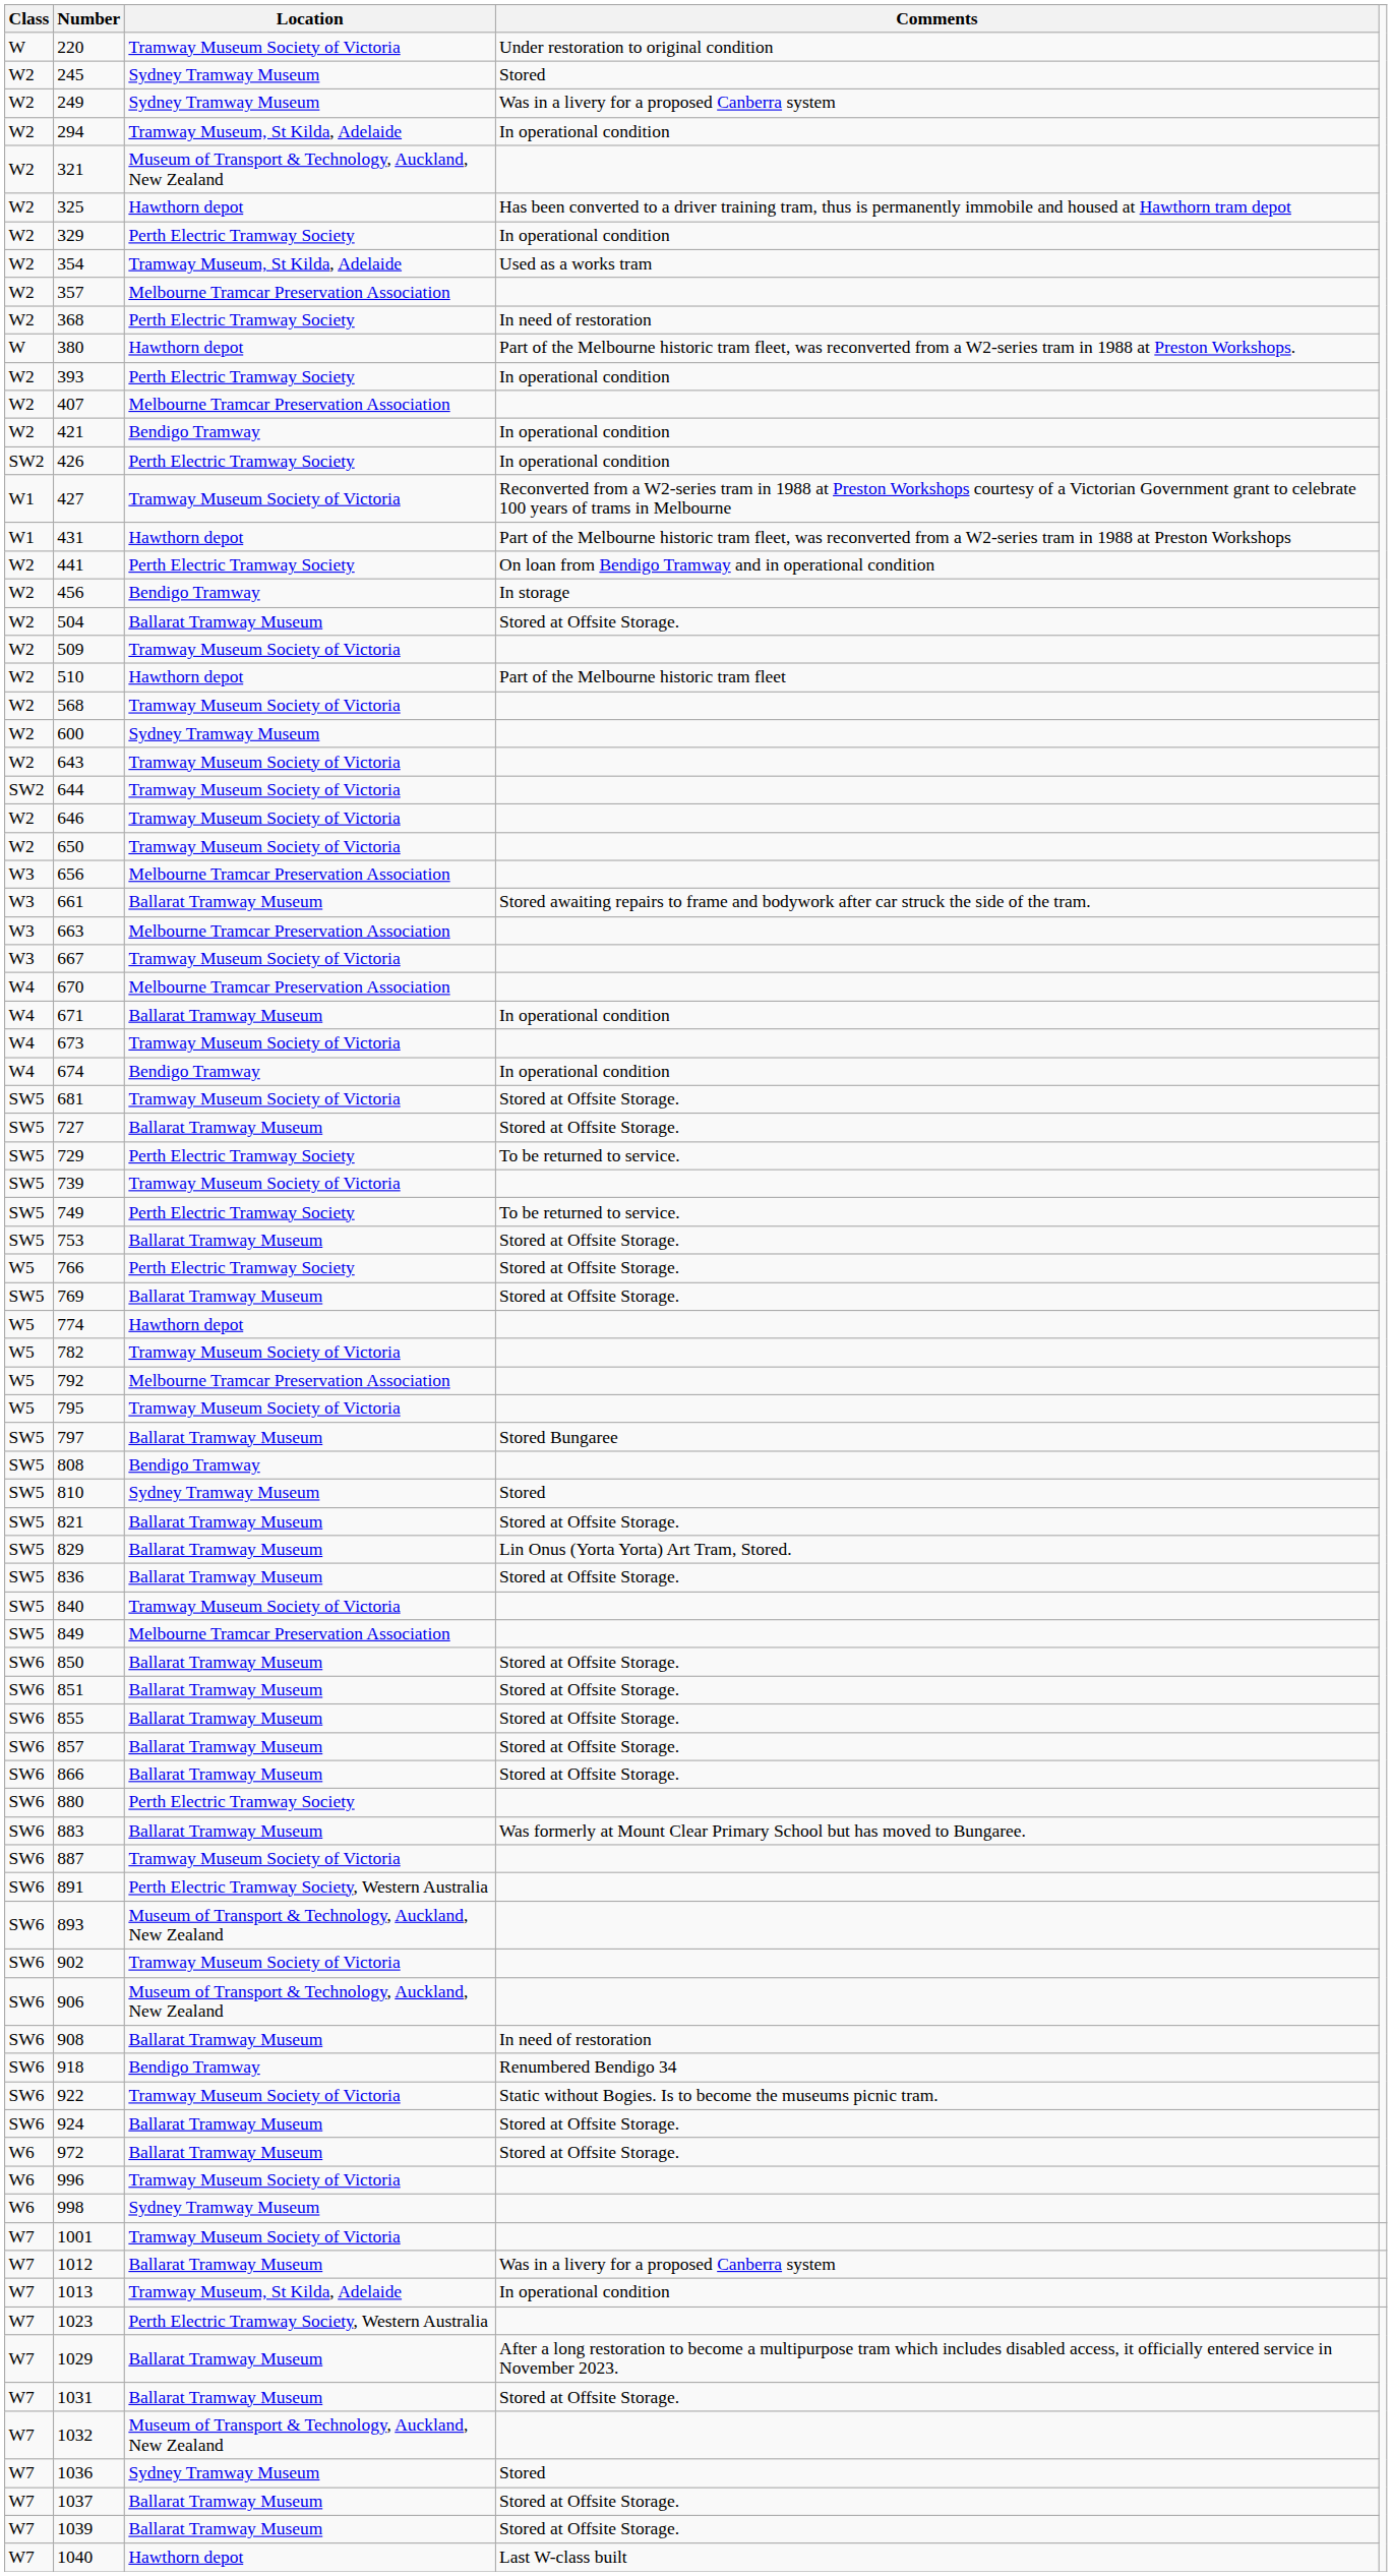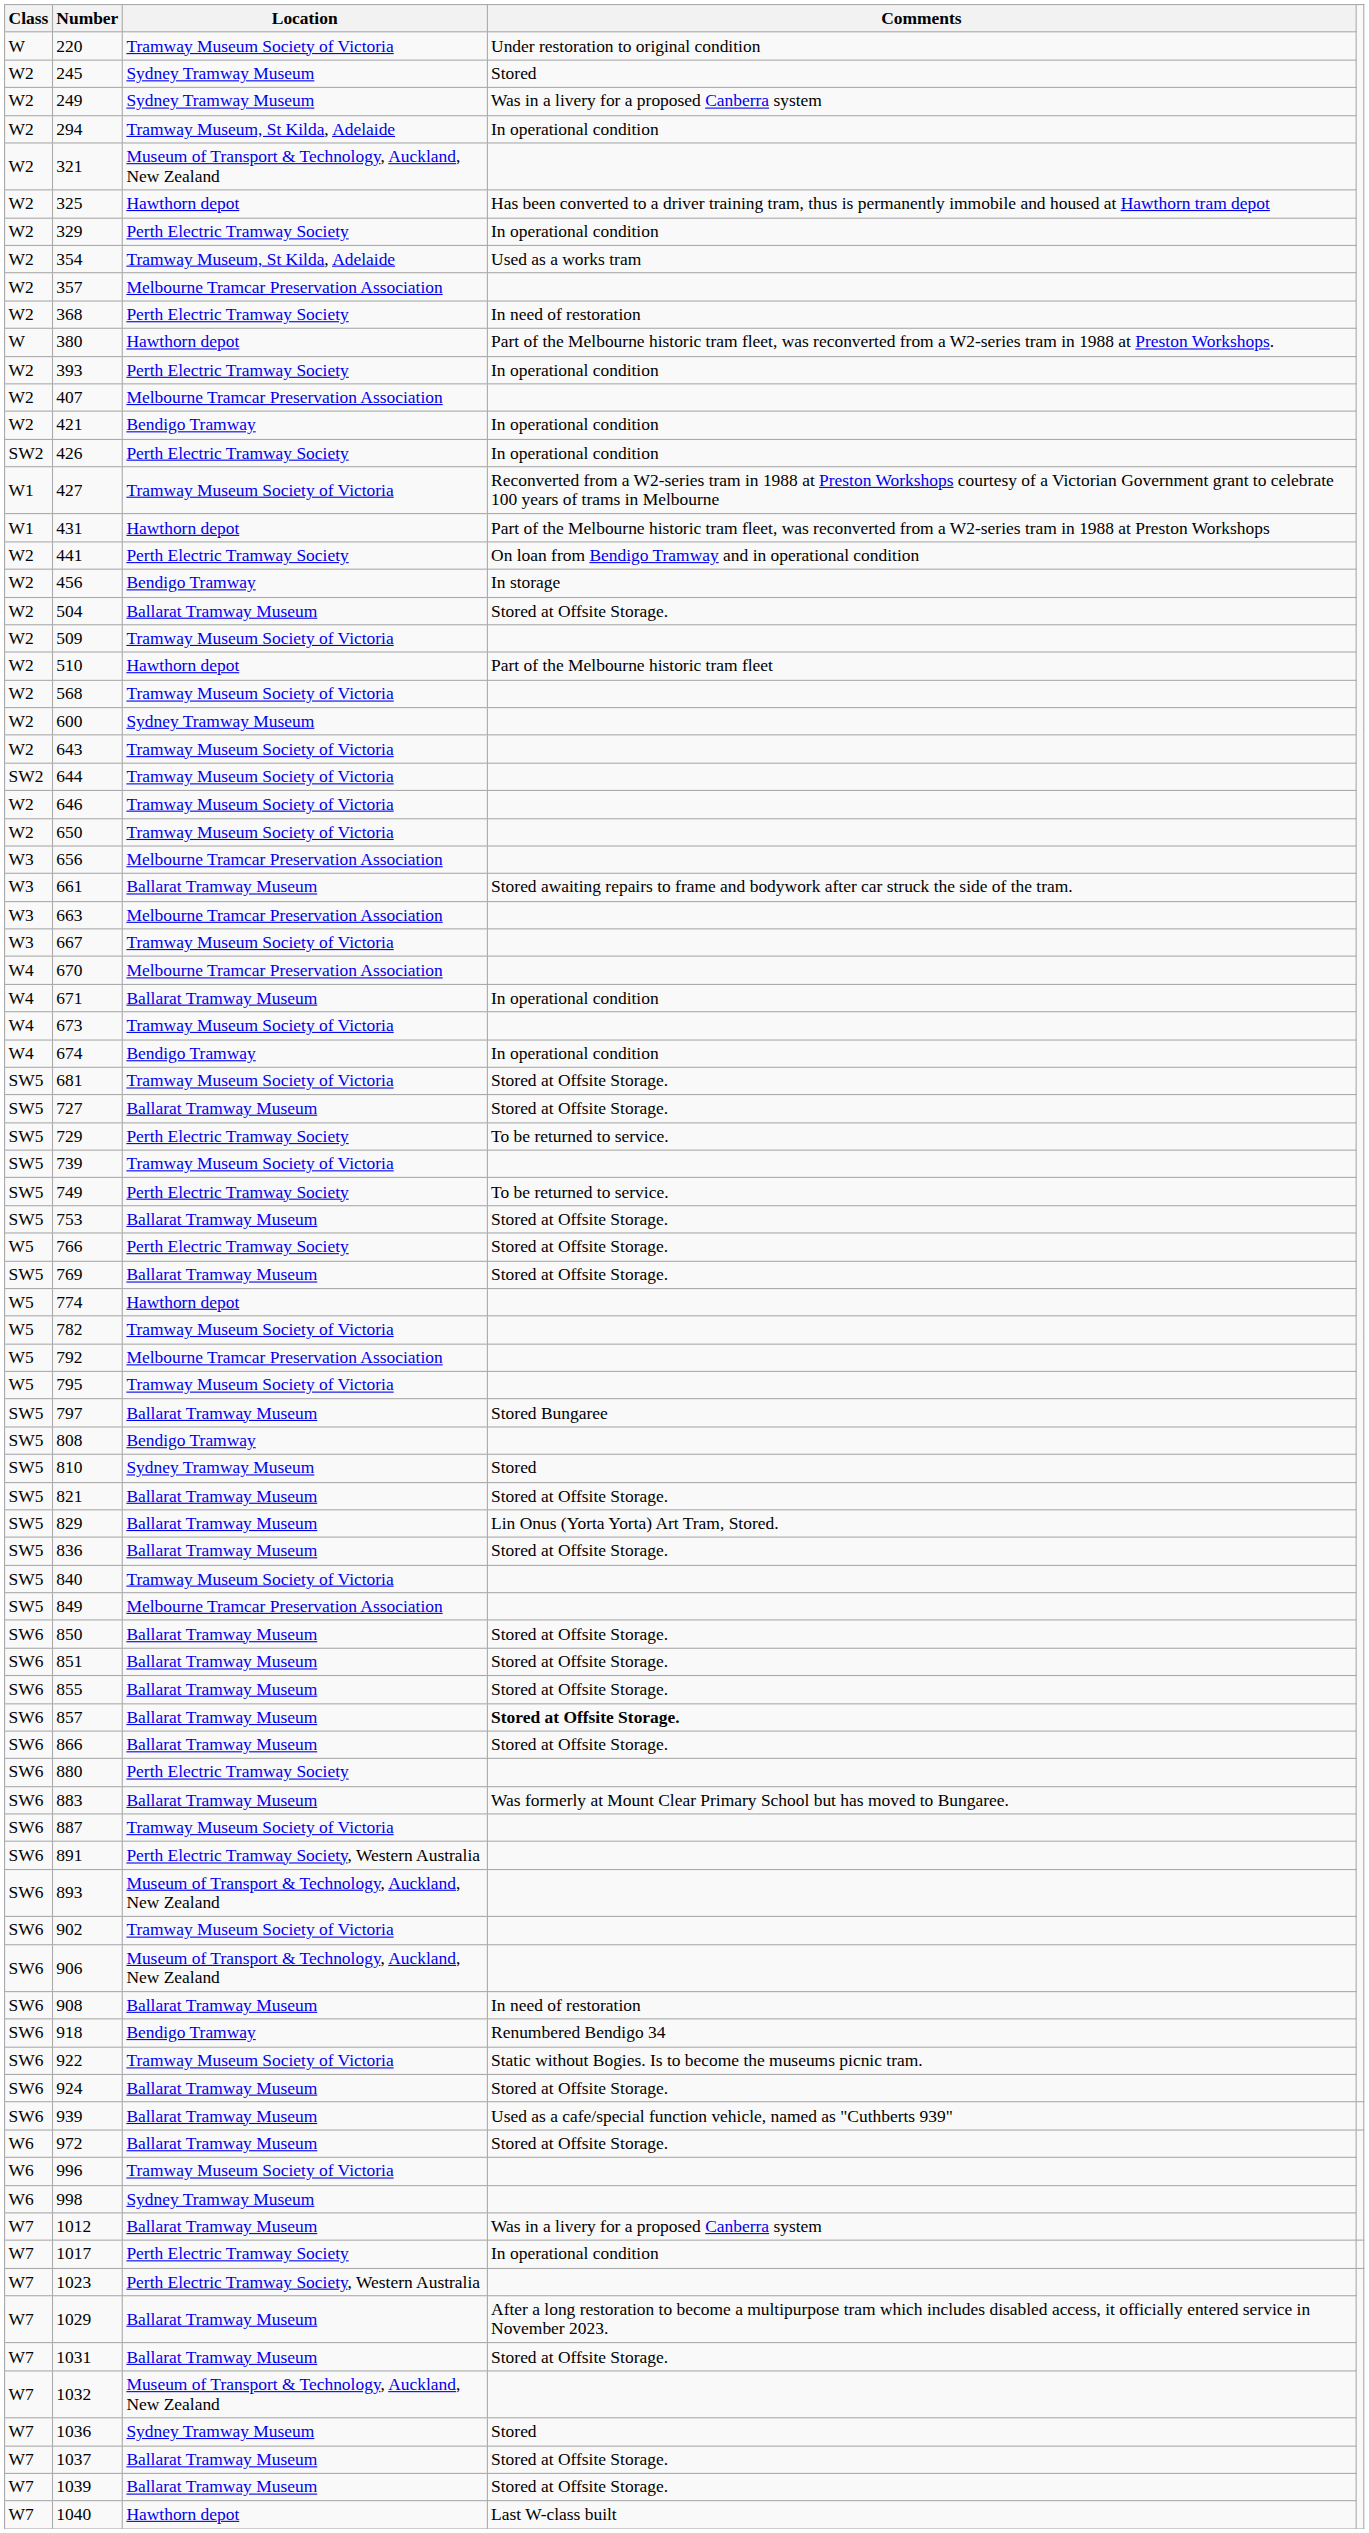857 | Comments: normal -> bold
+ row: SW6 | 939 | Ballarat Tramway Museum | Used as a cafe/special function vehicle, named as "Cuthberts 939"
- row: W7 | 1001 | Tramway Museum Society of Victoria
- row: W7 | 1013 | Tramway Museum, St Kilda, Adelaide | In operational condition
+ row: W7 | 1017 | Perth Electric Tramway Society | In operational condition
